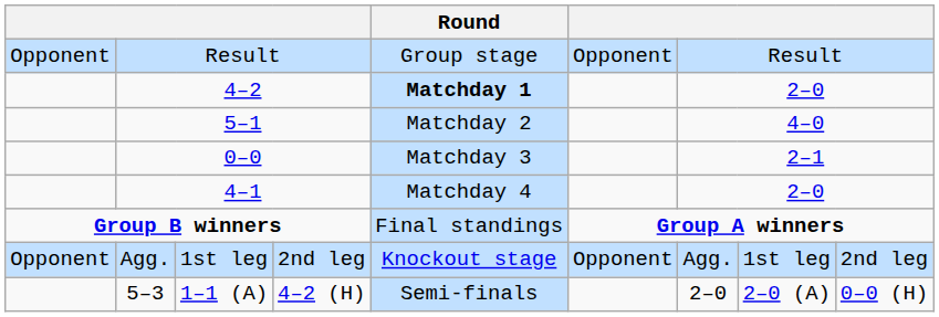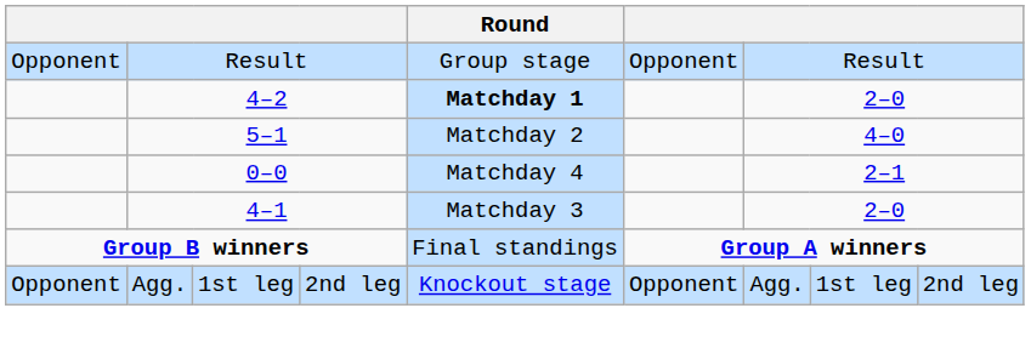0–0 | Round: Matchday 3 -> Matchday 4
4–1 | Round: Matchday 4 -> Matchday 3
- row: 5–3 | 1–1 (A) | 4–2 (H) | Semi-finals | 2–0 | 2–0 (A) | 0–0 (H)
